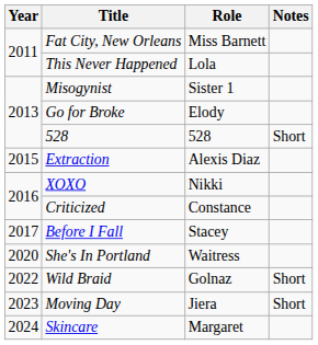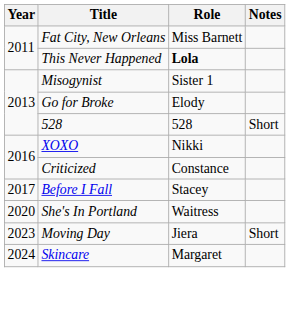This Never Happened | Role: normal -> bold
- row: 2015 | Extraction | Alexis Diaz
- row: 2022 | Wild Braid | Golnaz | Short
